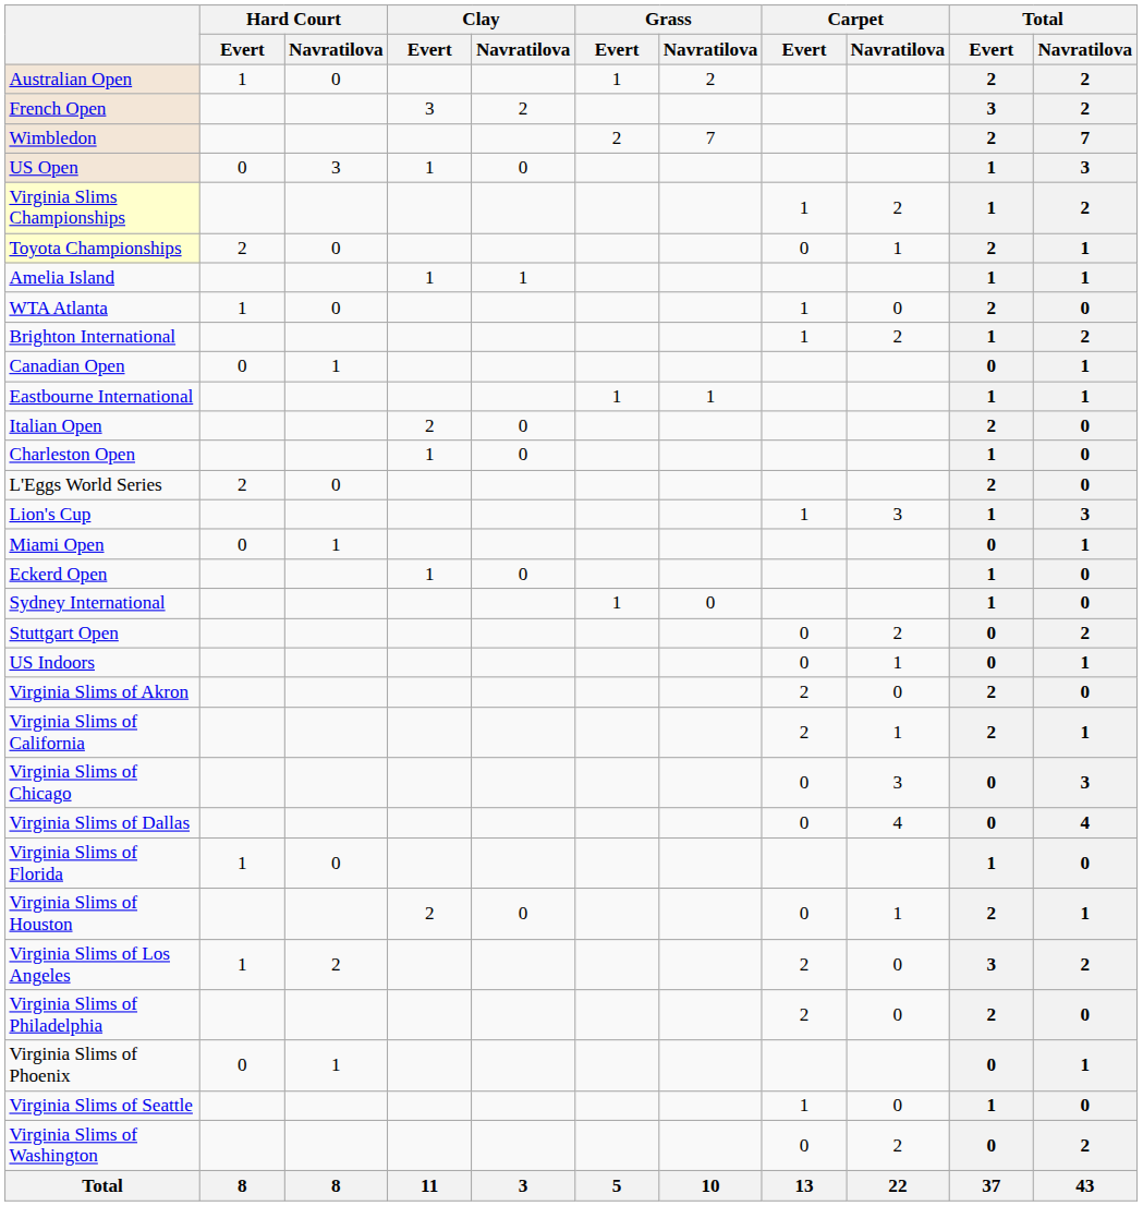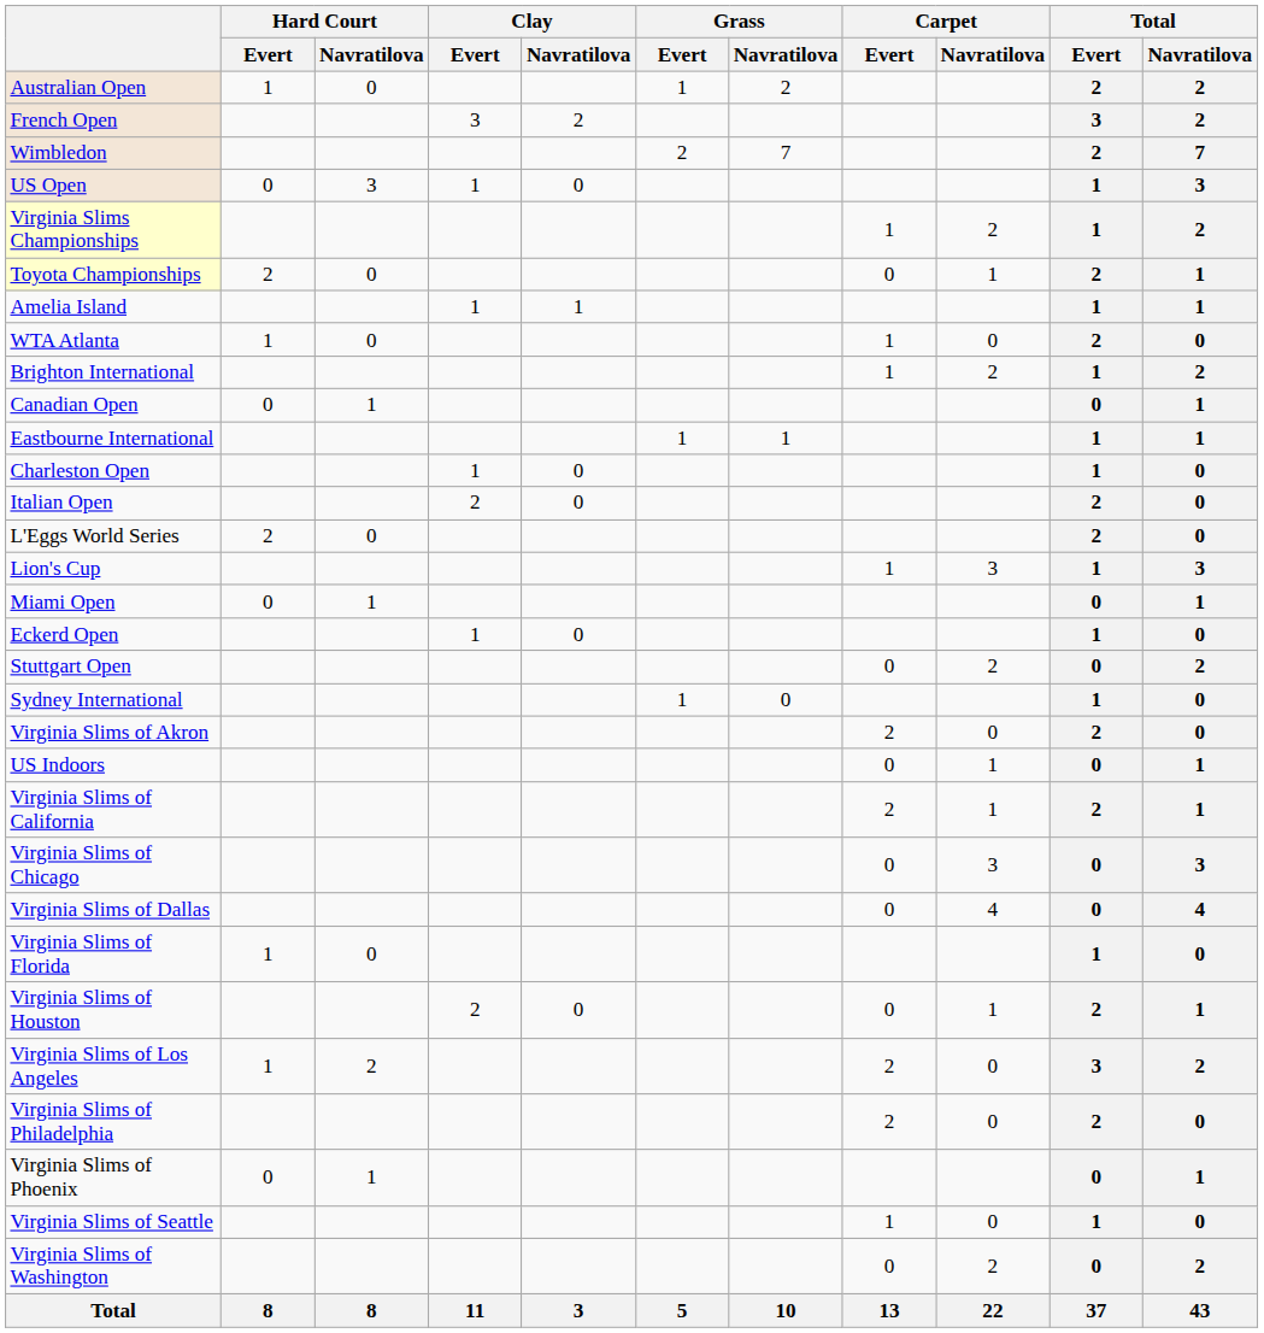rows swapped: Charleston Open <-> Italian Open
rows swapped: Stuttgart Open <-> Sydney International
rows swapped: US Indoors <-> Virginia Slims of Akron
